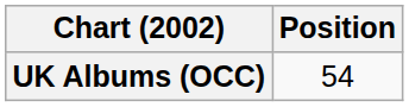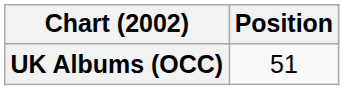UK Albums (OCC) | Position: 54 -> 51
